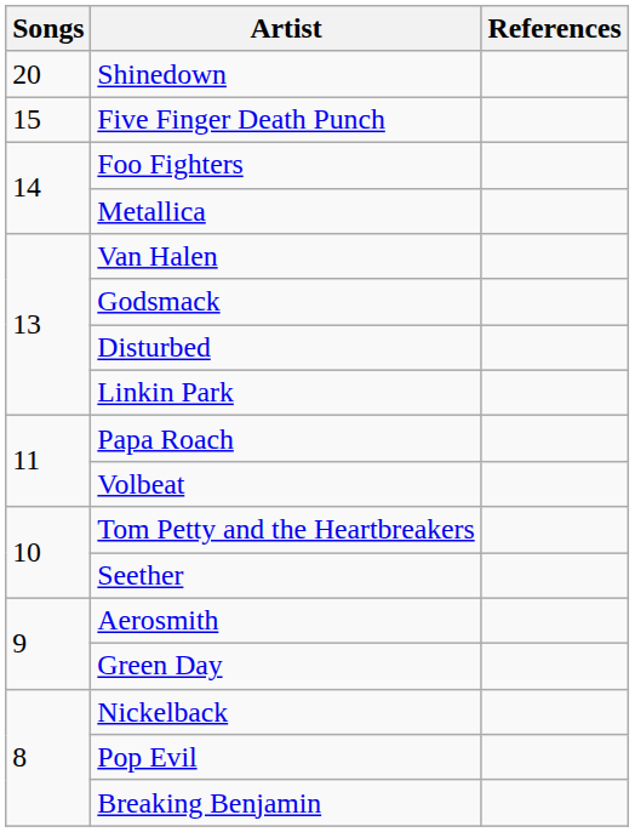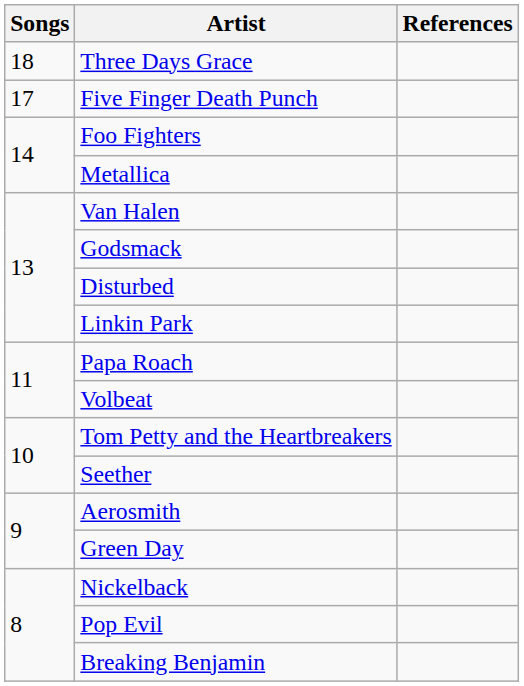- row: 20 | Shinedown
+ row: 18 | Three Days Grace
Five Finger Death Punch | Songs: 15 -> 17
